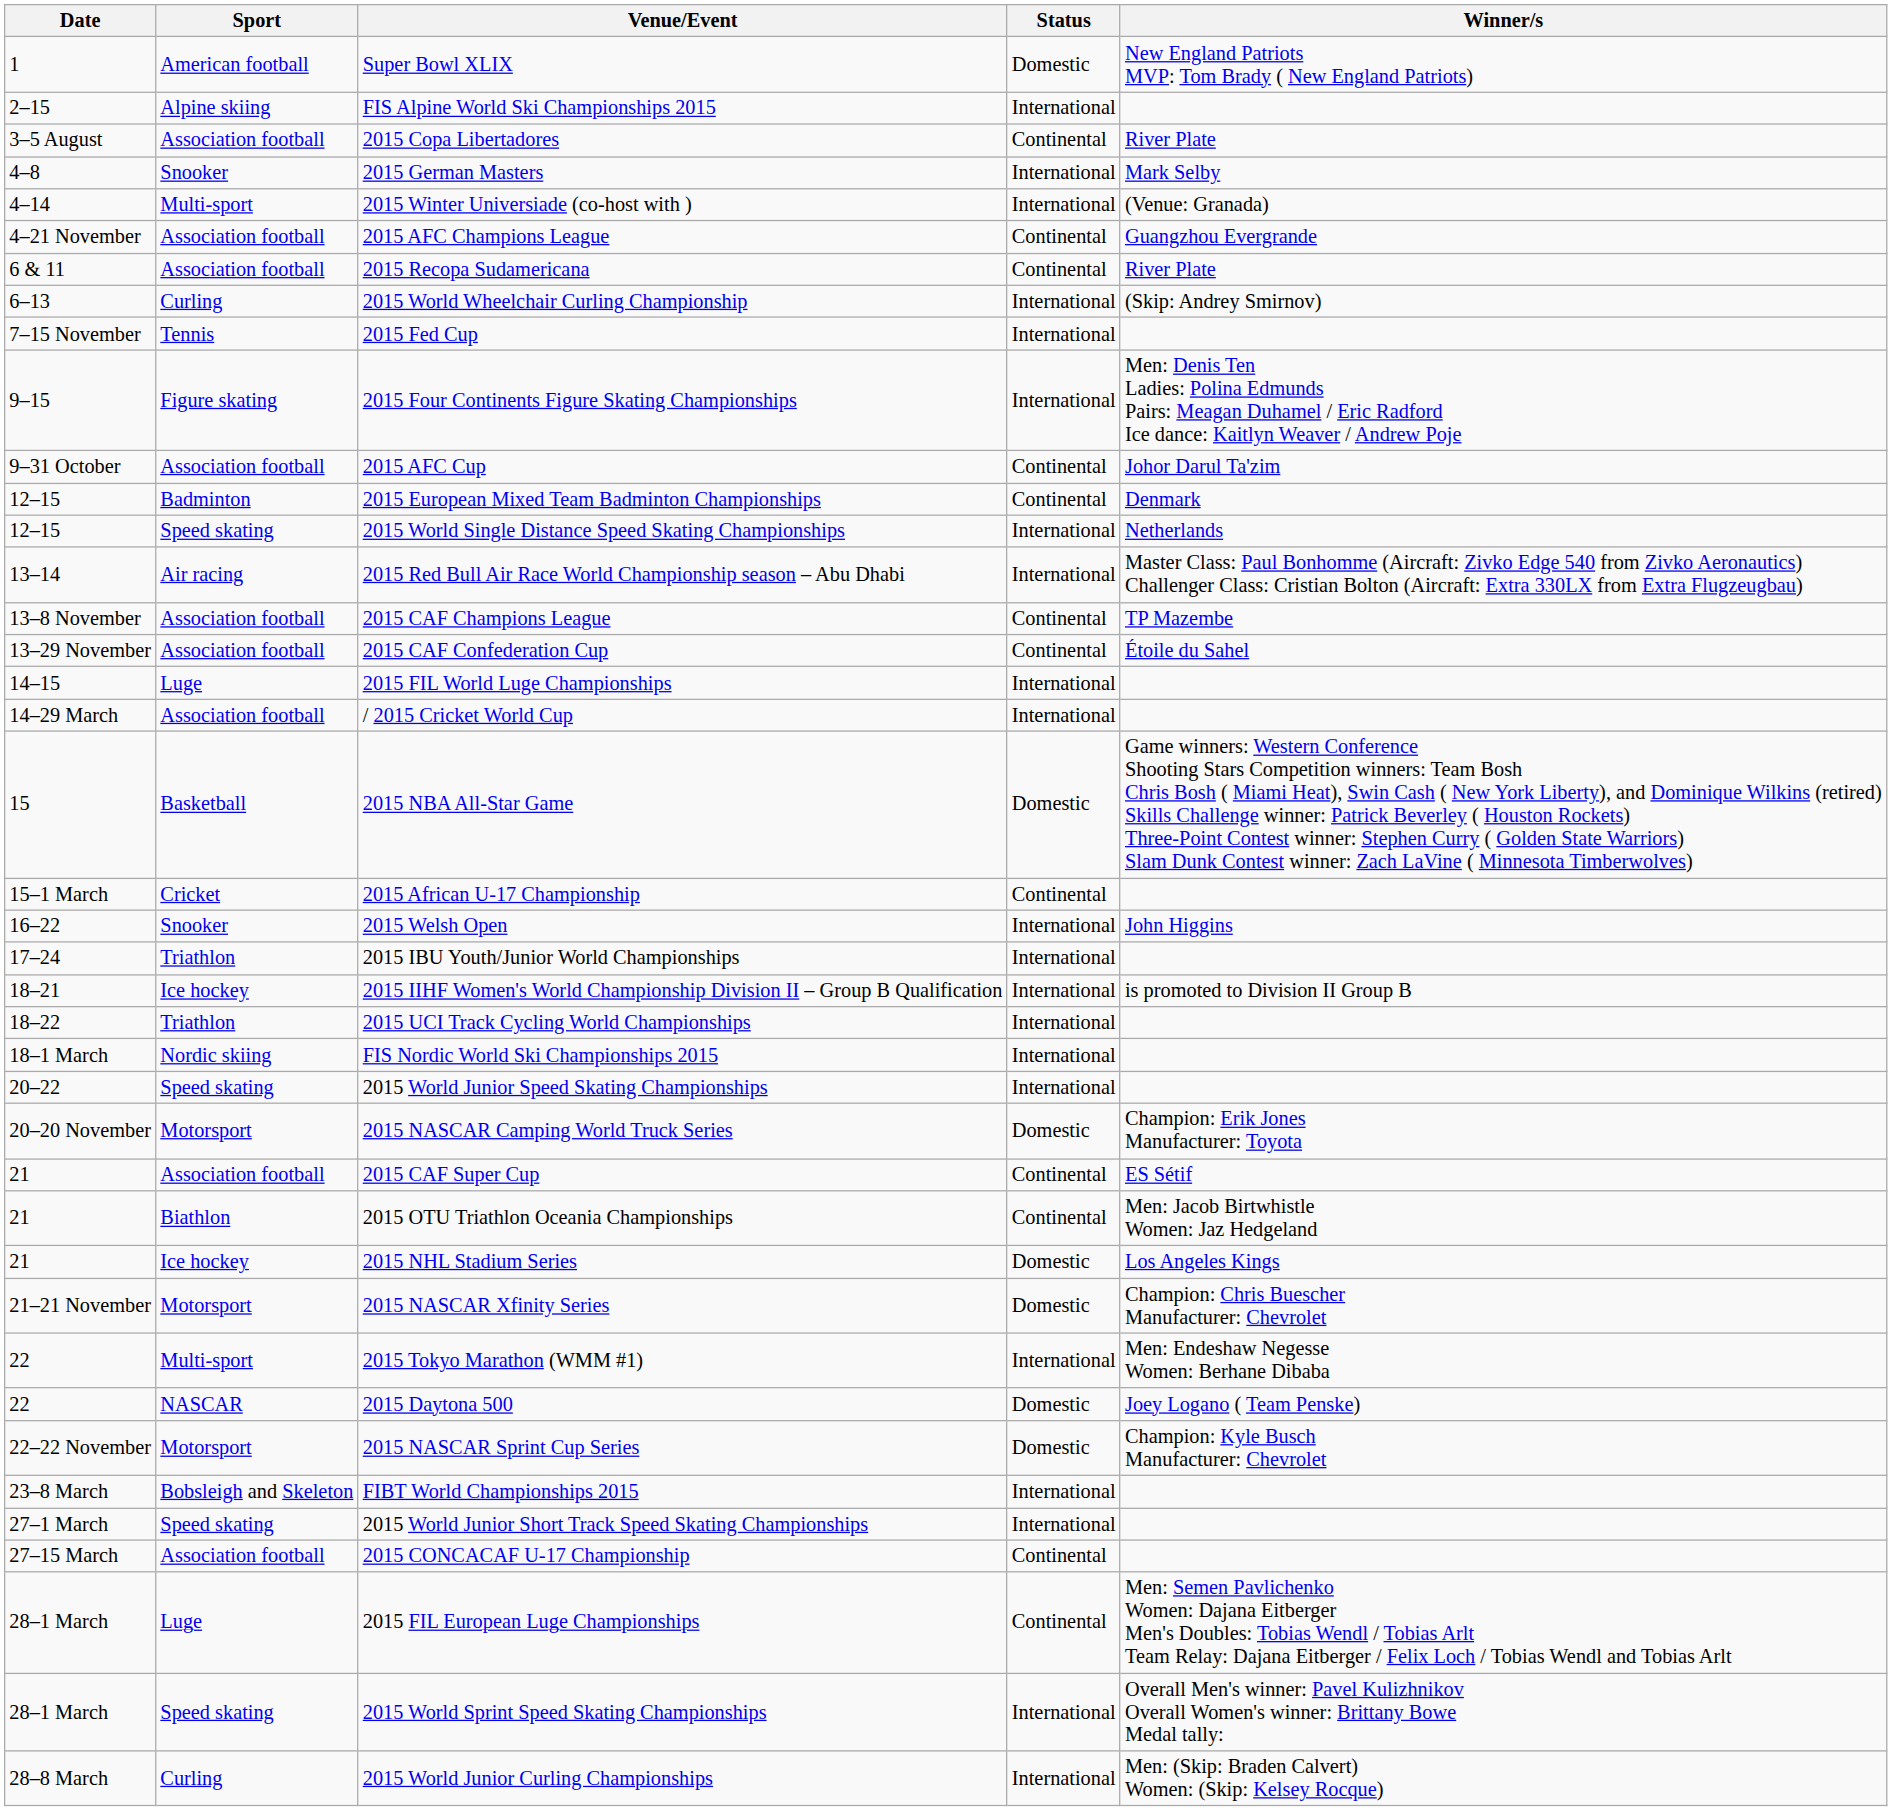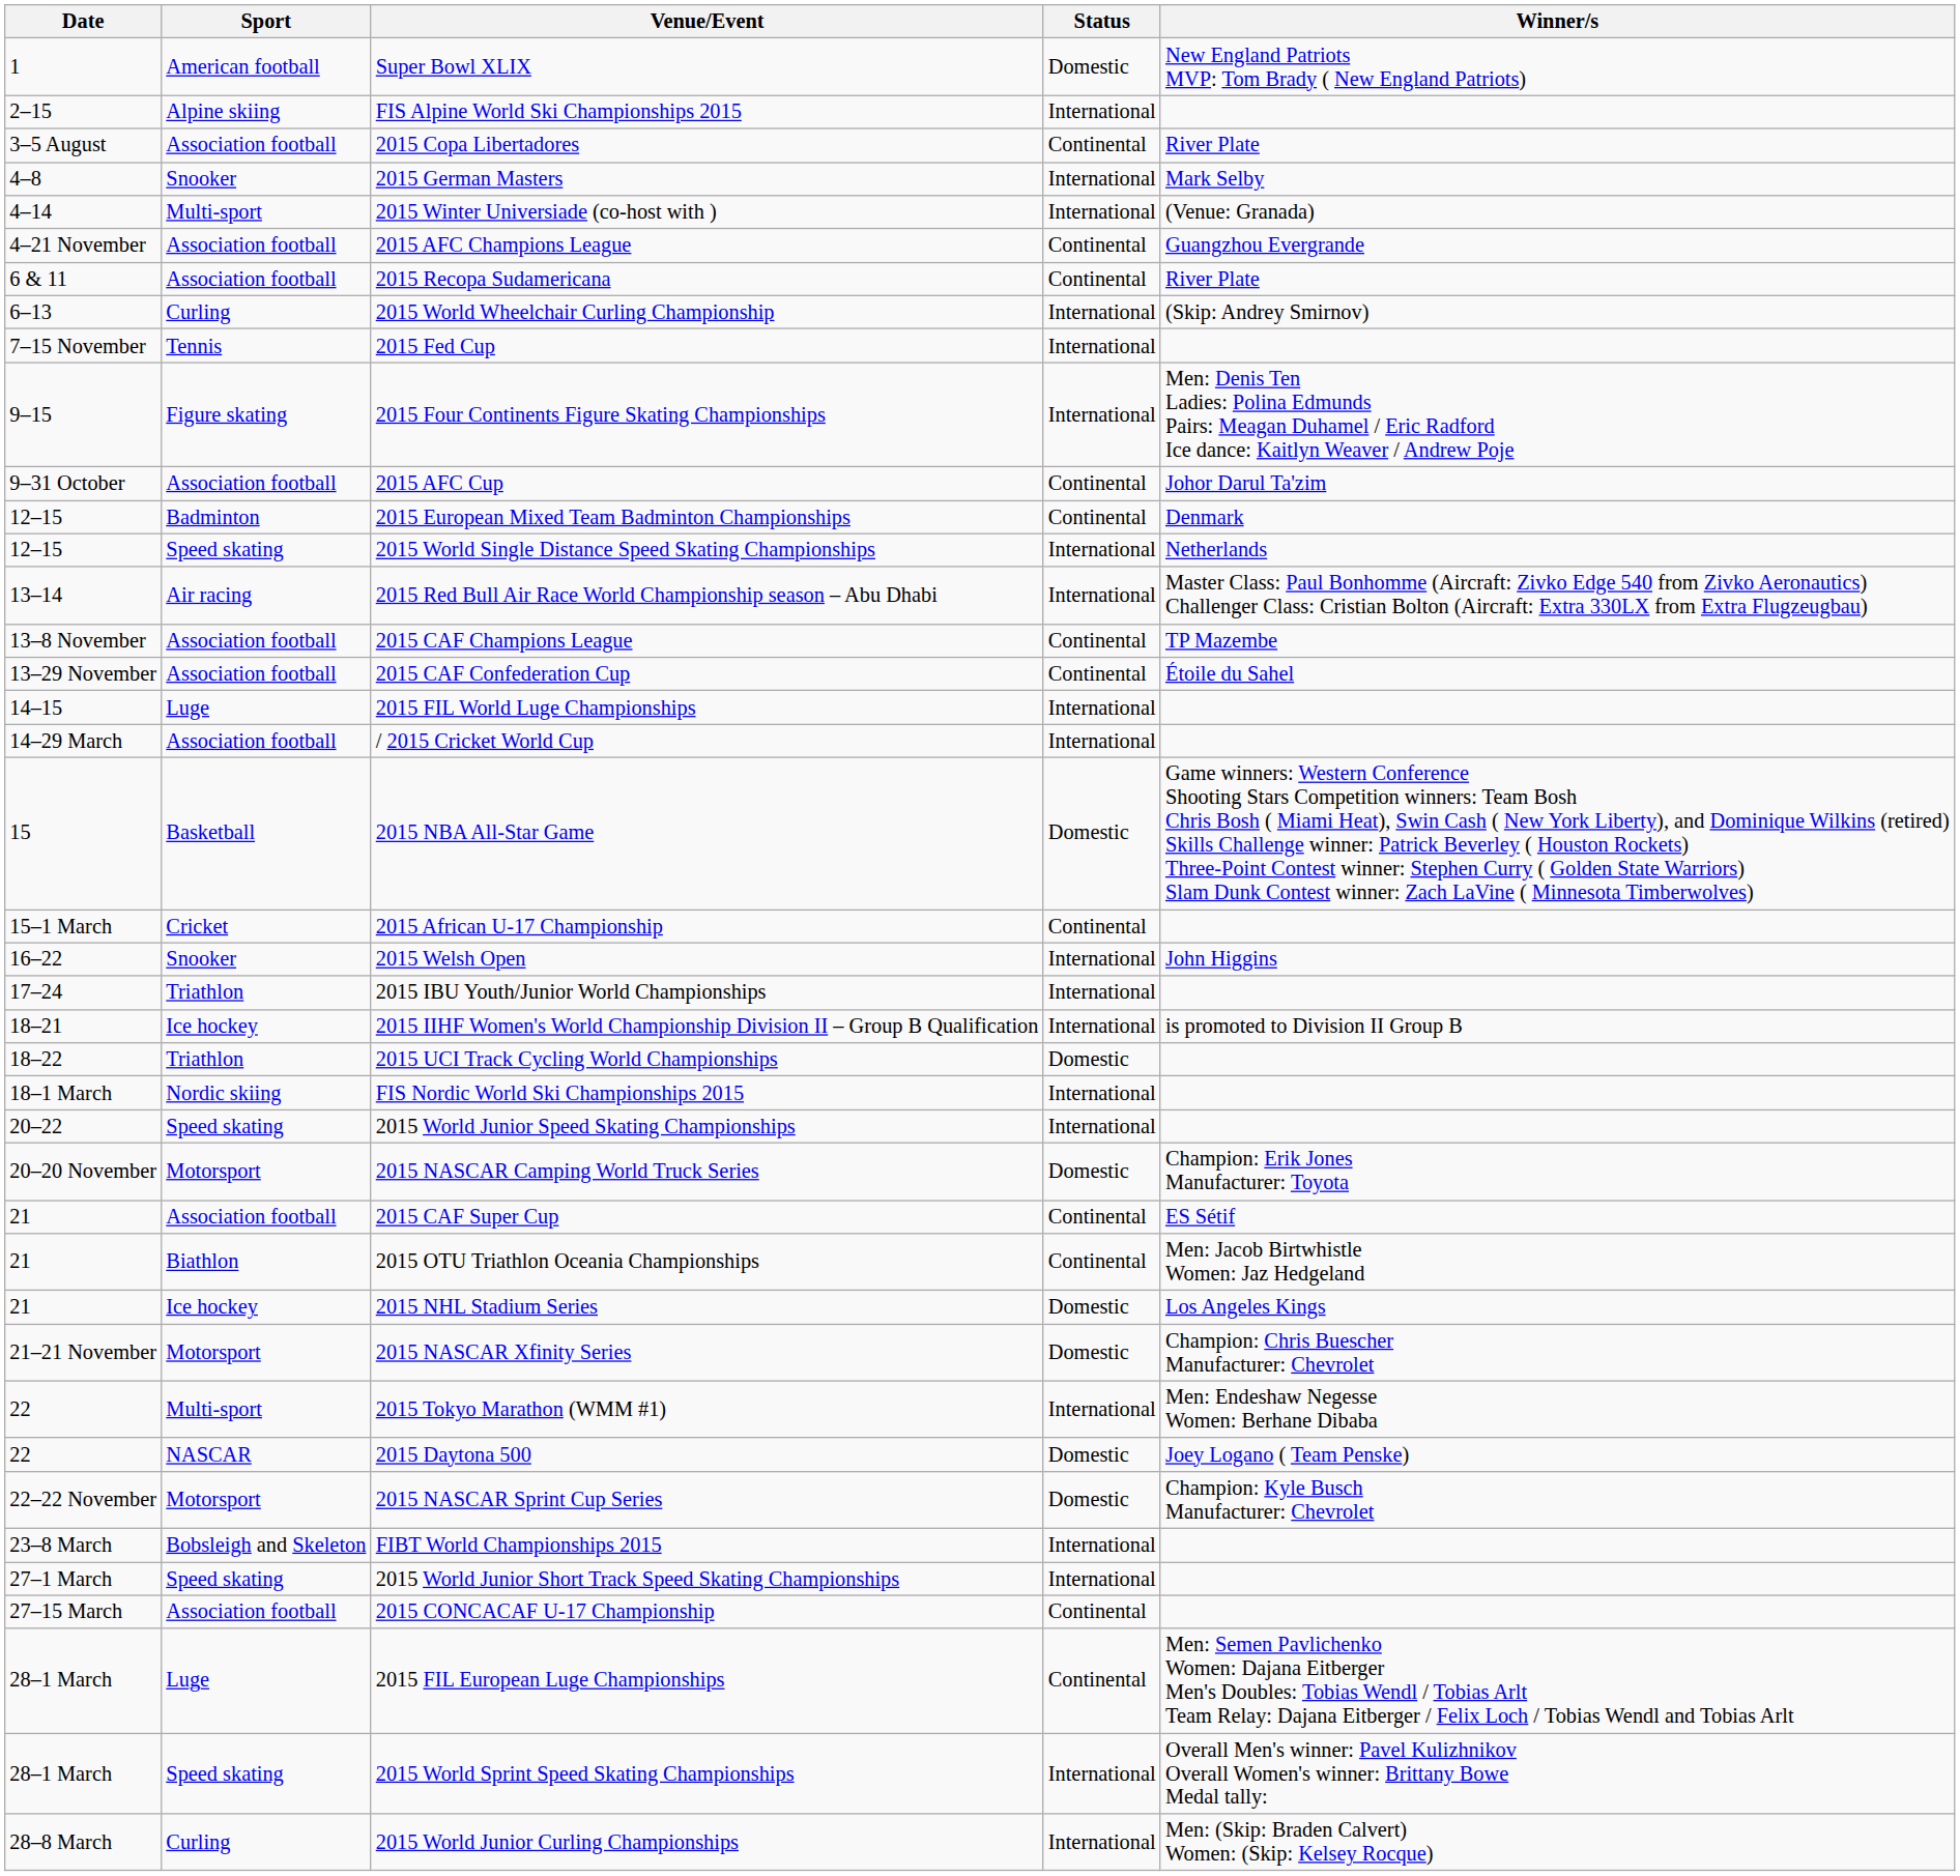2015 UCI Track Cycling World Championships | Status: International -> Domestic
